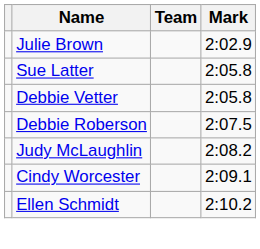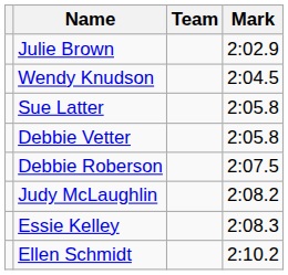+ row: Wendy Knudson | 2:04.5
+ row: Essie Kelley | 2:08.3
- row: Cindy Worcester | 2:09.1
